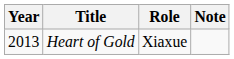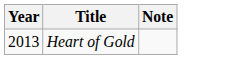- column: Role | Xiaxue
